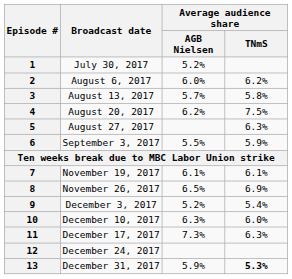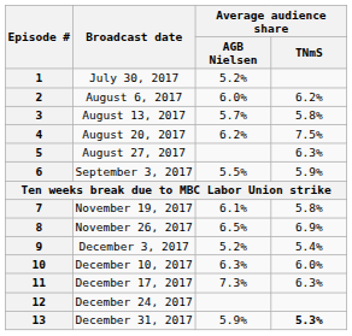7 | Average audience share / TNmS: 6.1% -> 5.8%
